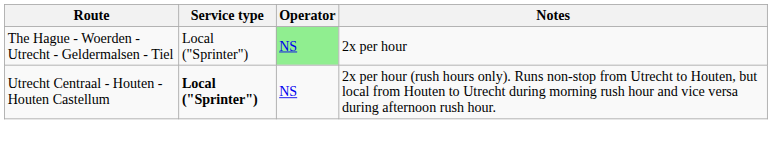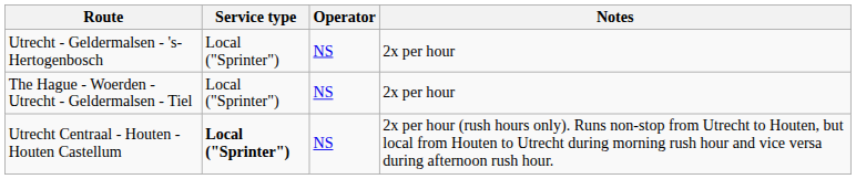+ row: Utrecht - Geldermalsen - 's-Hertogenbosch | Local ("Sprinter") | NS | 2x per hour
The Hague - Woerden - Utrecht - Geldermalsen - Tiel | Operator: lightgreen background -> no background
